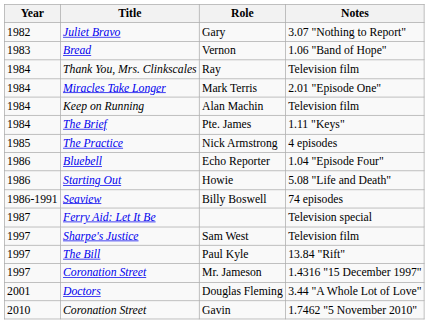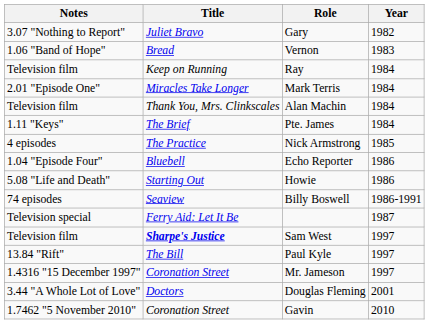columns swapped: Year <-> Notes
Ray | Title: Thank You, Mrs. Clinkscales -> Keep on Running
Alan Machin | Title: Keep on Running -> Thank You, Mrs. Clinkscales
Sam West | Title: normal -> bold
